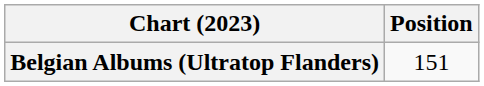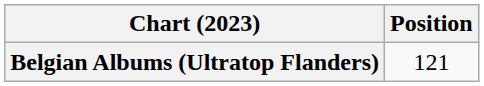Belgian Albums (Ultratop Flanders) | Position: 151 -> 121
